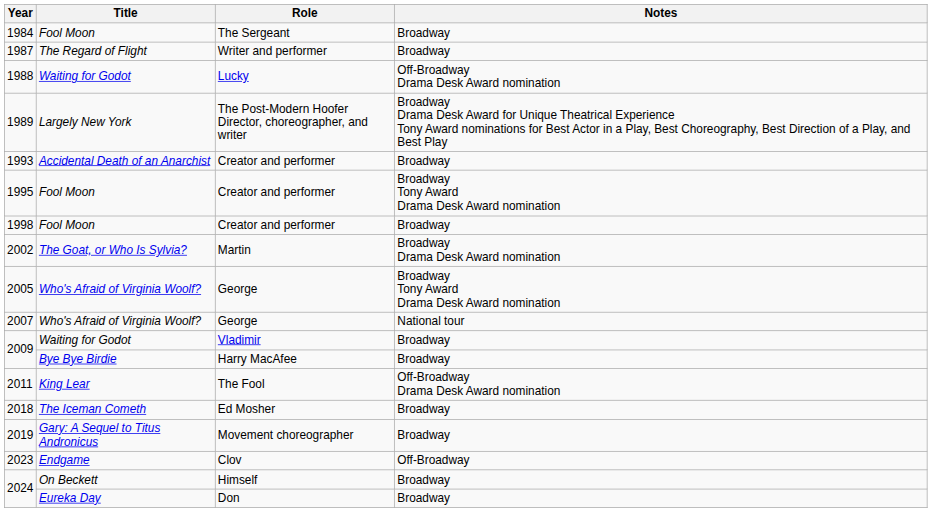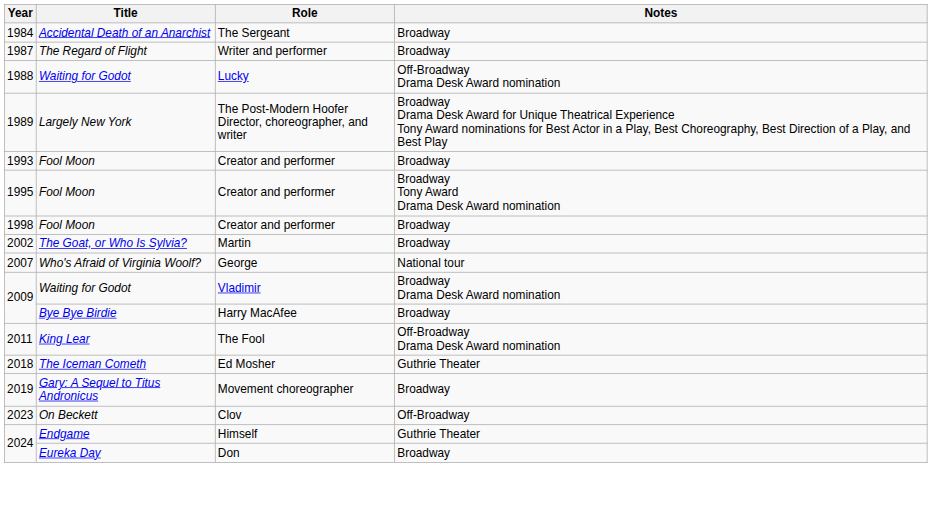1984 | Title: Fool Moon -> Accidental Death of an Anarchist
1993 | Title: Accidental Death of an Anarchist -> Fool Moon
2002 | Notes: Broadway Drama Desk Award nomination -> Broadway
- row: 2005 | Who's Afraid of Virginia Woolf? | George | Broadway Tony Award Drama Desk Award nomination
2009 / Vladimir | Notes: Broadway -> Broadway Drama Desk Award nomination
2018 | Notes: Broadway -> Guthrie Theater
2023 | Title: Endgame -> On Beckett
2024 / Himself | Title: On Beckett -> Endgame
2024 / Himself | Notes: Broadway -> Guthrie Theater
